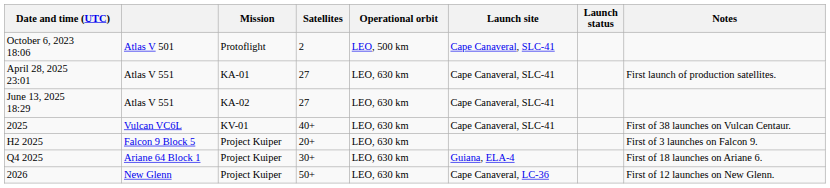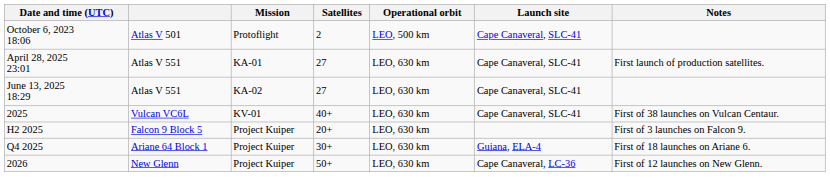- column: Launch status
